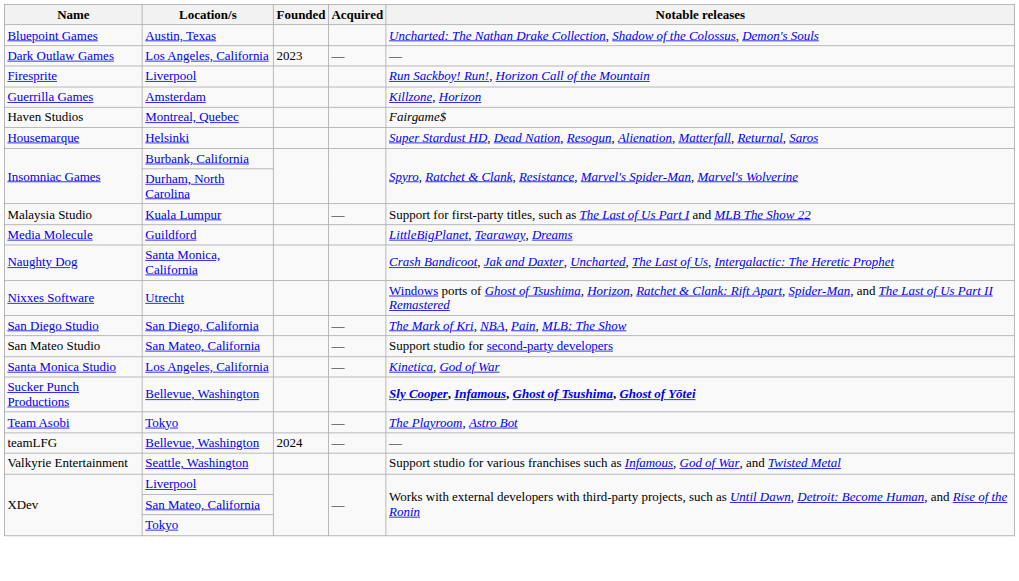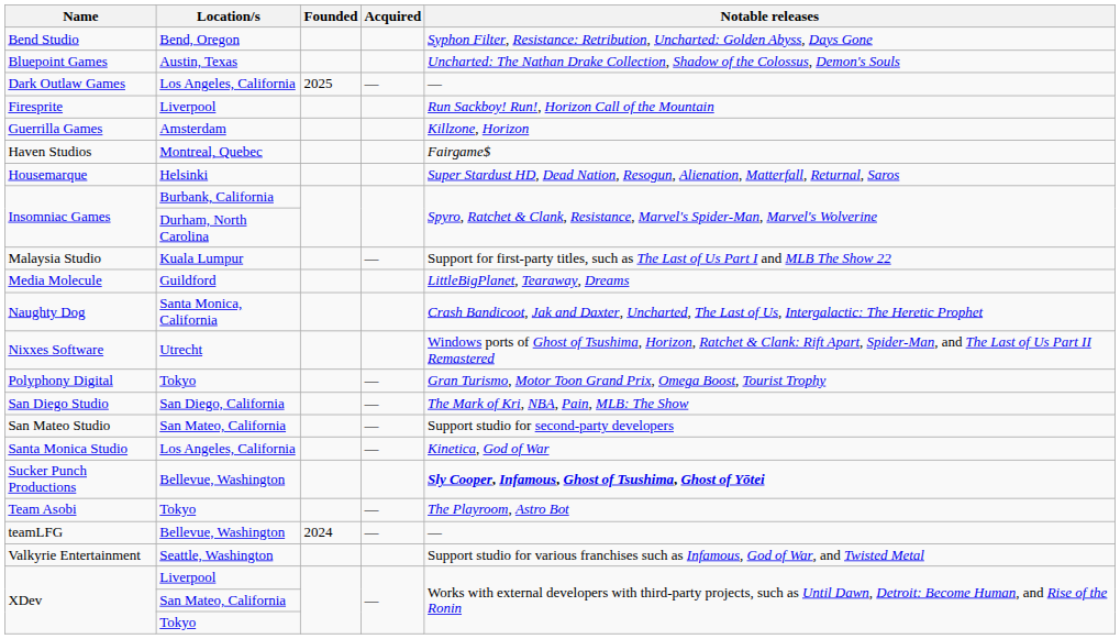+ row: Bend Studio | Bend, Oregon | Syphon Filter, Resistance: Retribution, Uncharted: Golden Abyss, Days Gone
Dark Outlaw Games | Founded: 2023 -> 2025
+ row: Polyphony Digital | Tokyo | — | Gran Turismo, Motor Toon Grand Prix, Omega Boost, Tourist Trophy
